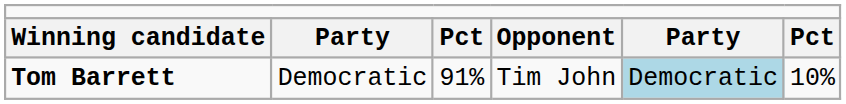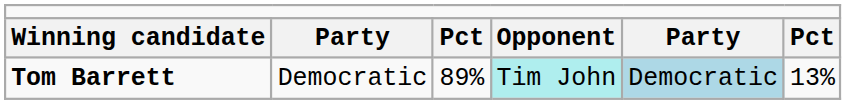Tom Barrett | column 3: 91% -> 89%
Tom Barrett | column 4: no background -> paleturquoise background
Tom Barrett | column 6: 10% -> 13%
